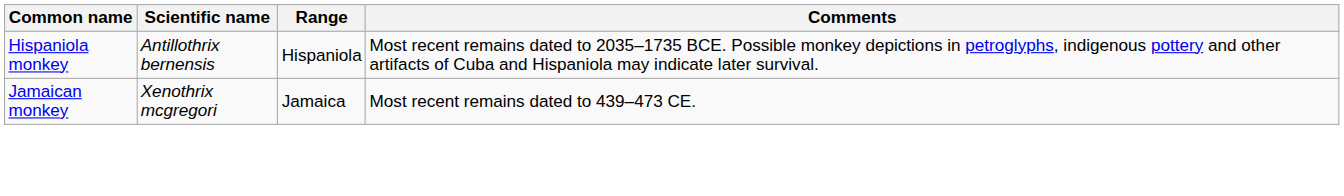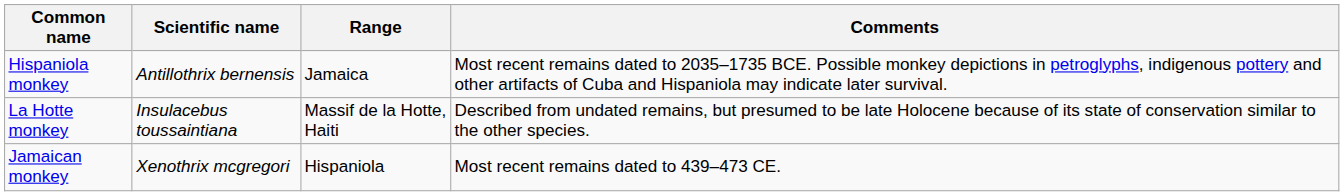Hispaniola monkey | Range: Hispaniola -> Jamaica
+ row: La Hotte monkey | Insulacebus toussaintiana | Massif de la Hotte, Haiti | Described from undated remains, but presumed to be late Holocene because of its state of conservation similar to the other species.
Jamaican monkey | Range: Jamaica -> Hispaniola
